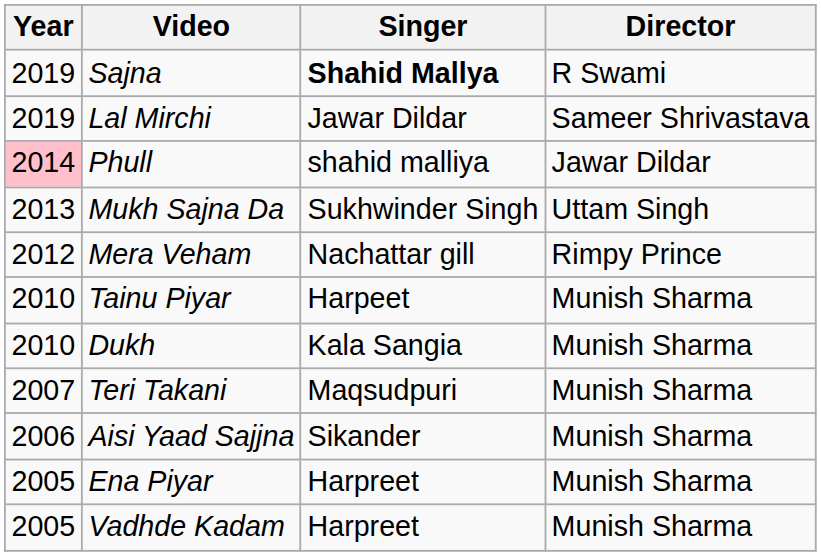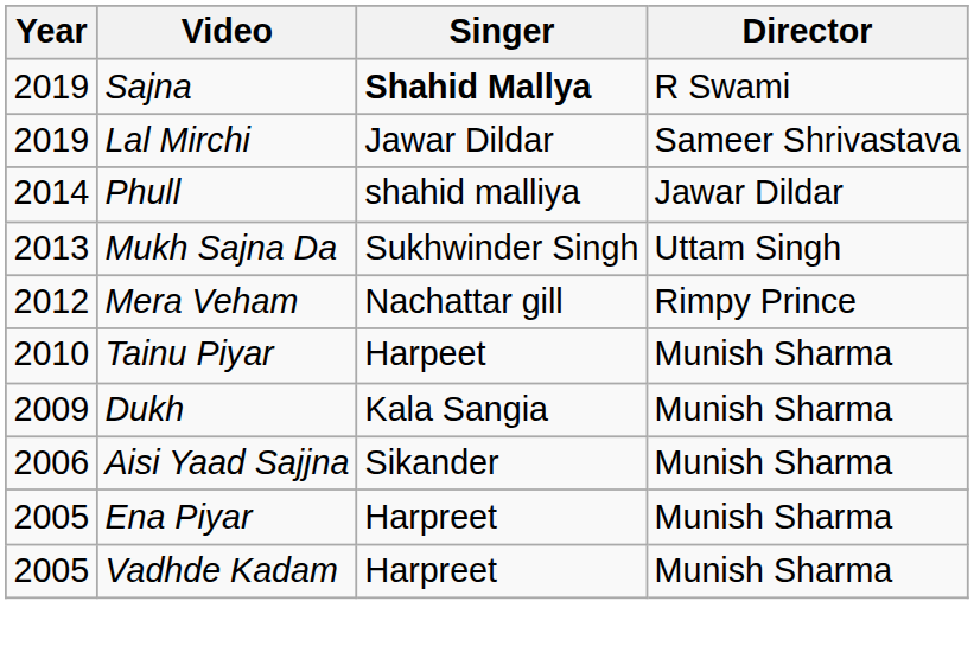Phull | Year: pink background -> no background
Dukh | Year: 2010 -> 2009
- row: 2007 | Teri Takani | Maqsudpuri | Munish Sharma
